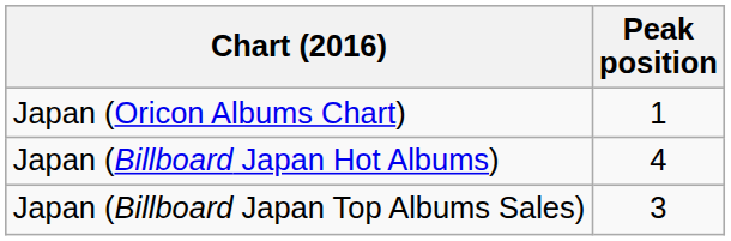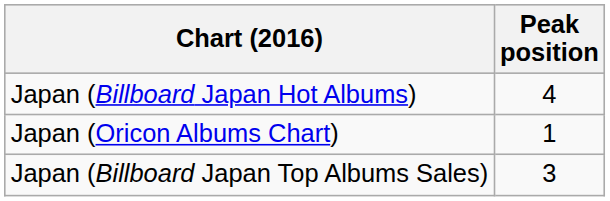rows swapped: Japan (Oricon Albums Chart) <-> Japan (Billboard Japan Hot Albums)
